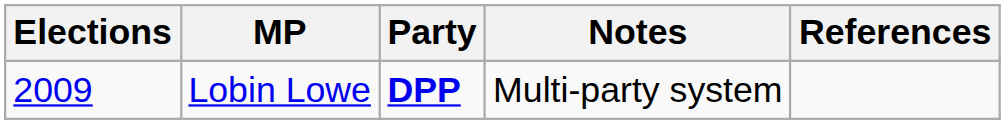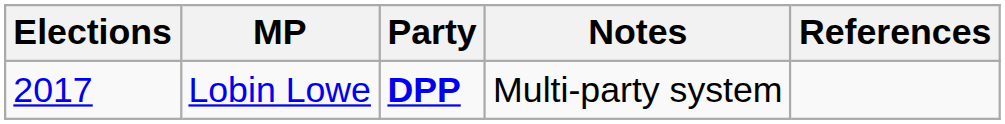Lobin Lowe | Elections: 2009 -> 2017
